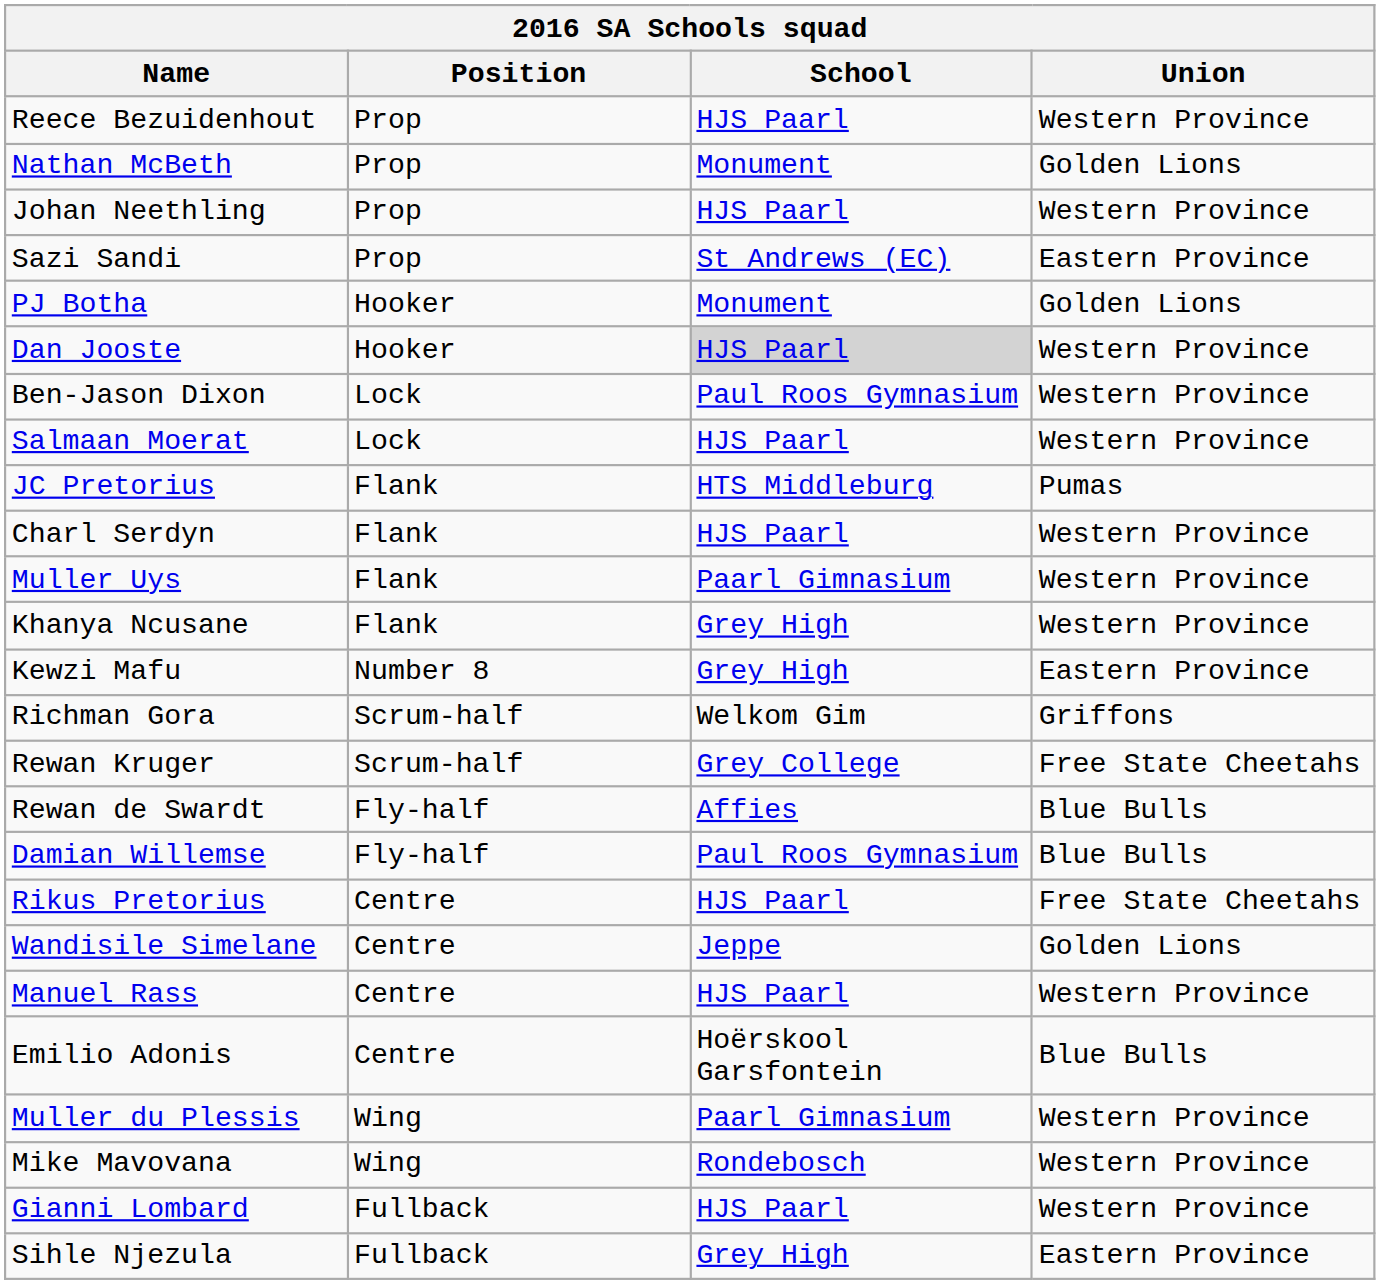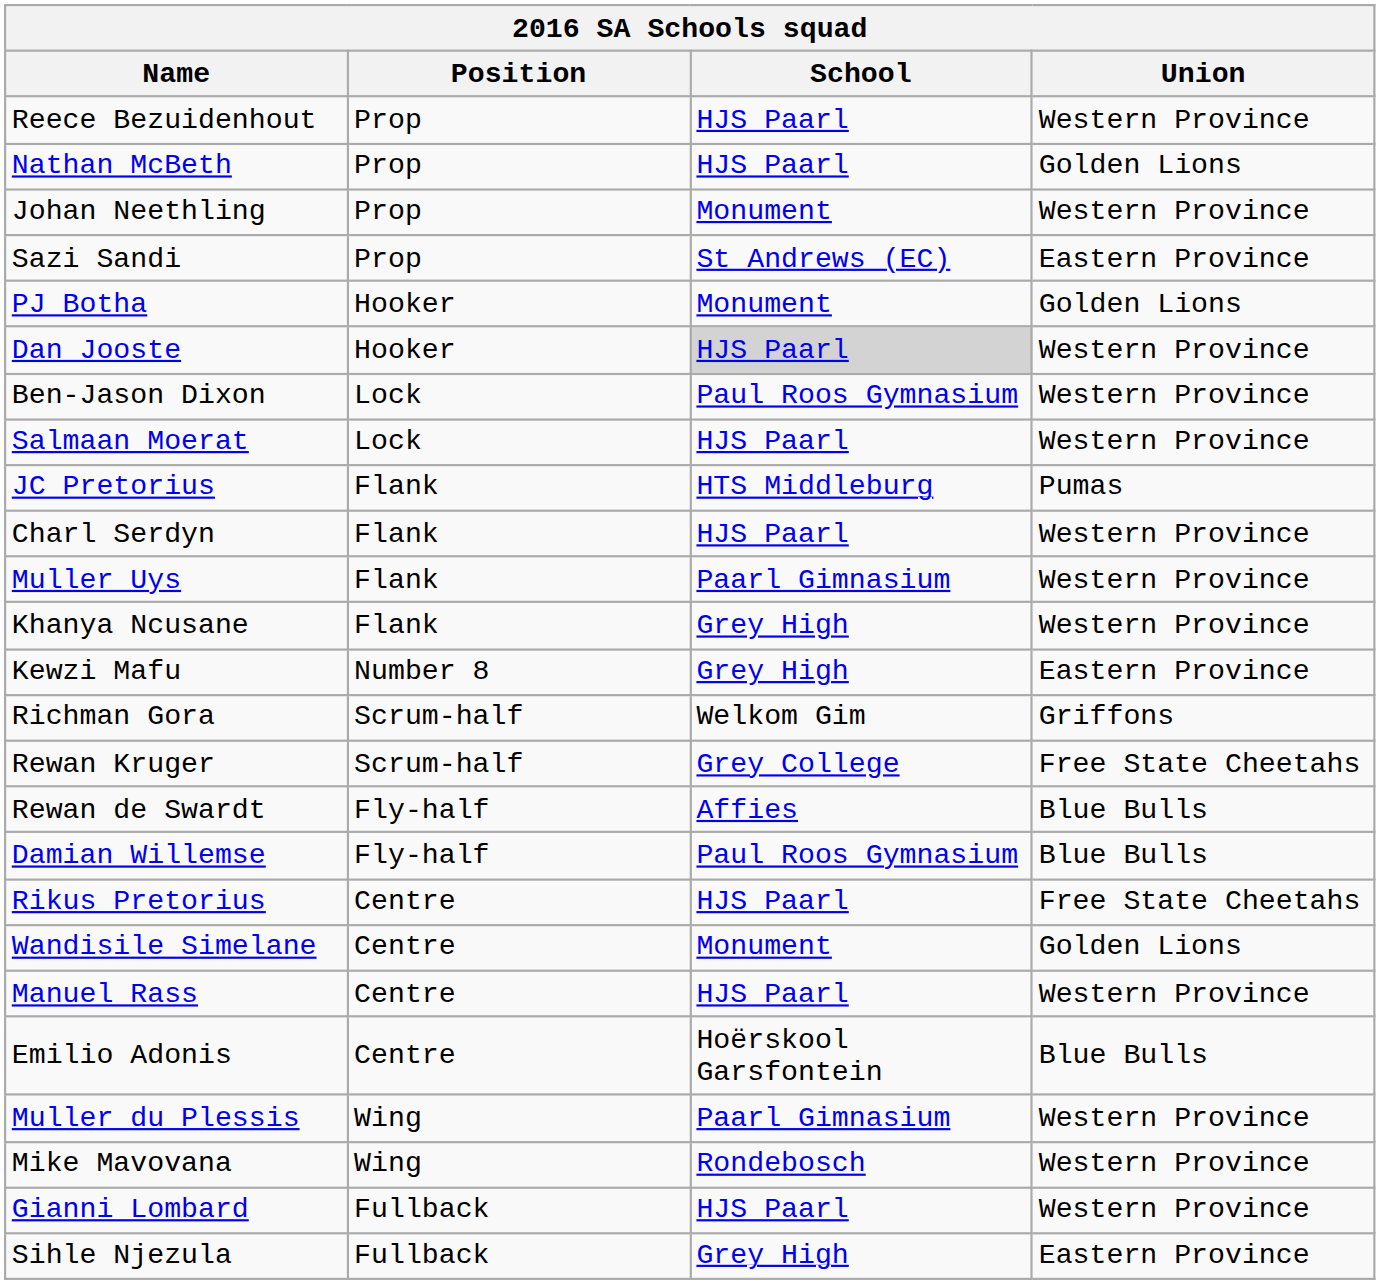Nathan McBeth | School: Monument -> HJS Paarl
Johan Neethling | School: HJS Paarl -> Monument
Wandisile Simelane | School: Jeppe -> Monument
